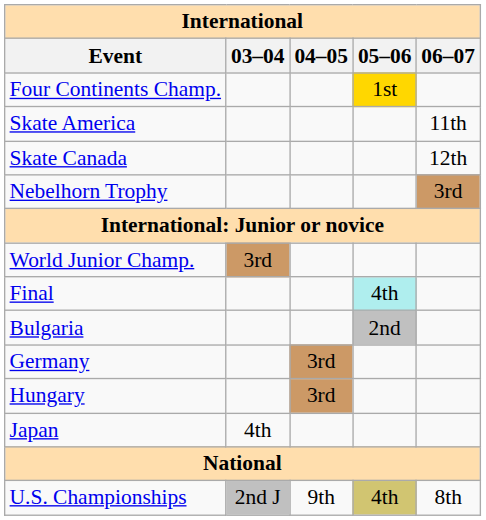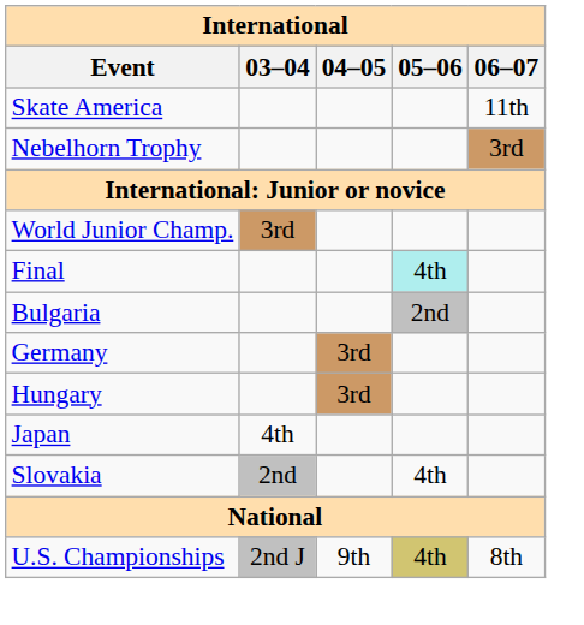- row: Four Continents Champ. | 1st
- row: Skate Canada | 12th
+ row: Slovakia | 2nd | 4th
